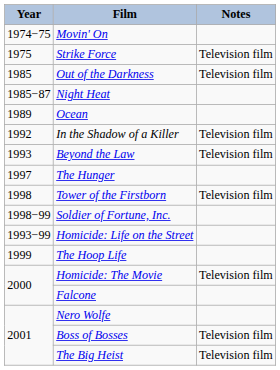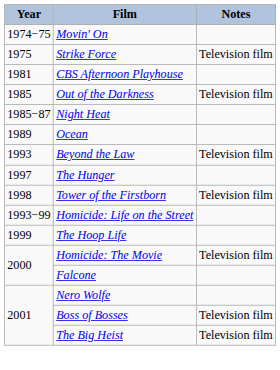+ row: 1981 | CBS Afternoon Playhouse
- row: 1992 | In the Shadow of a Killer | Television film
- row: 1998−99 | Soldier of Fortune, Inc.
